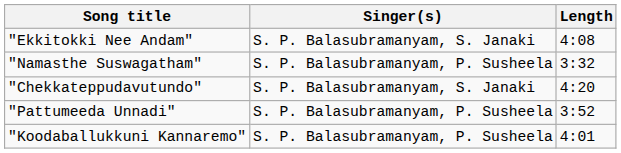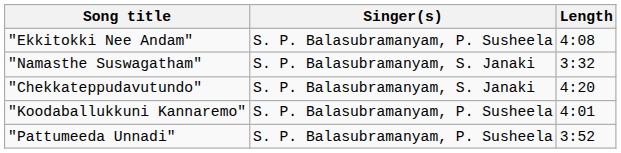"Ekkitokki Nee Andam" | Singer(s): S. P. Balasubramanyam, S. Janaki -> S. P. Balasubramanyam, P. Susheela
"Namasthe Suswagatham" | Singer(s): S. P. Balasubramanyam, P. Susheela -> S. P. Balasubramanyam, S. Janaki
rows swapped: "Pattumeeda Unnadi" <-> "Koodaballukkuni Kannaremo"
